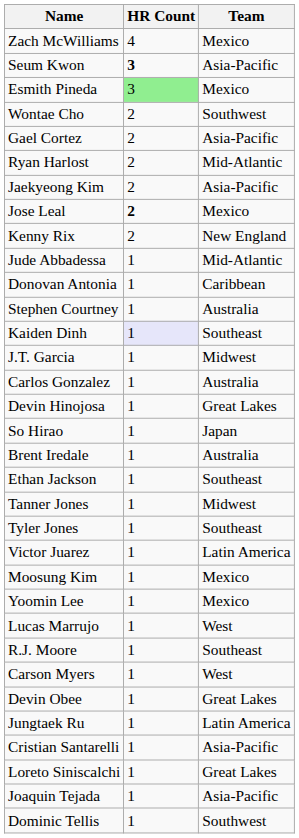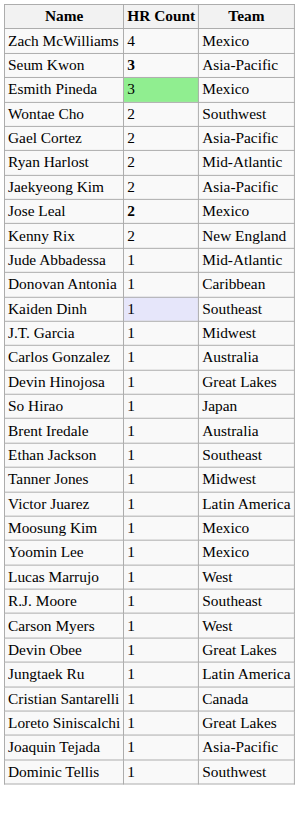- row: Stephen Courtney | 1 | Australia
- row: Tyler Jones | 1 | Southeast
Cristian Santarelli | Team: Asia-Pacific -> Canada
